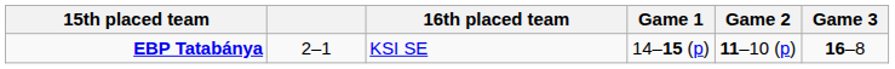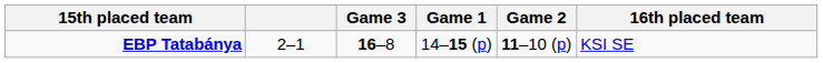columns swapped: 16th placed team <-> Game 3
